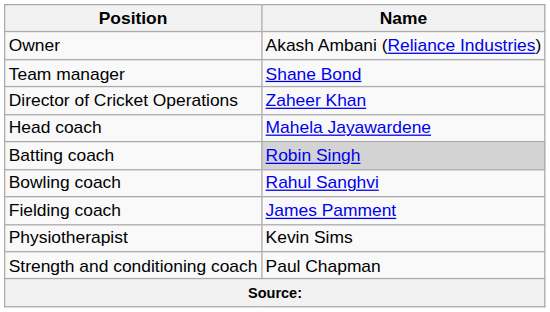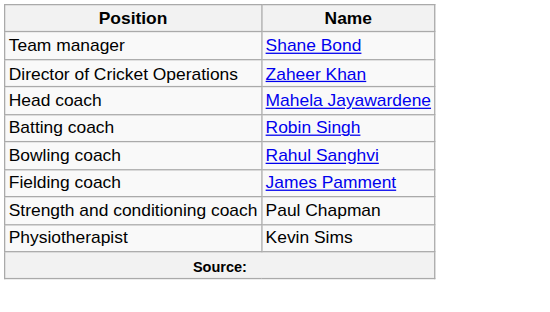- row: Owner | Akash Ambani (Reliance Industries)
Batting coach | Name: lightgrey background -> no background
rows swapped: Physiotherapist <-> Strength and conditioning coach
